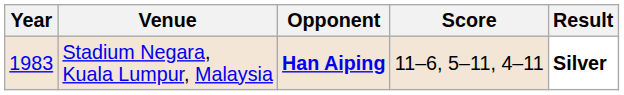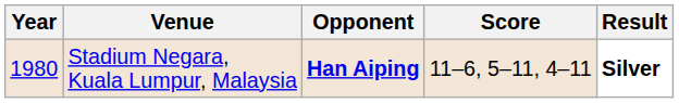Stadium Negara, Kuala Lumpur, Malaysia | Year: 1983 -> 1980
